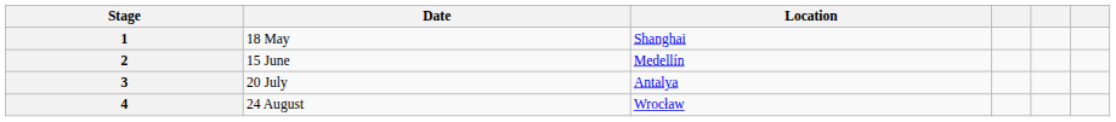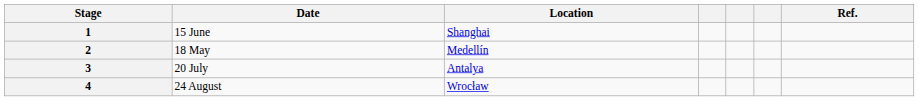+ column: Ref.
1 | Date: 18 May -> 15 June
2 | Date: 15 June -> 18 May
